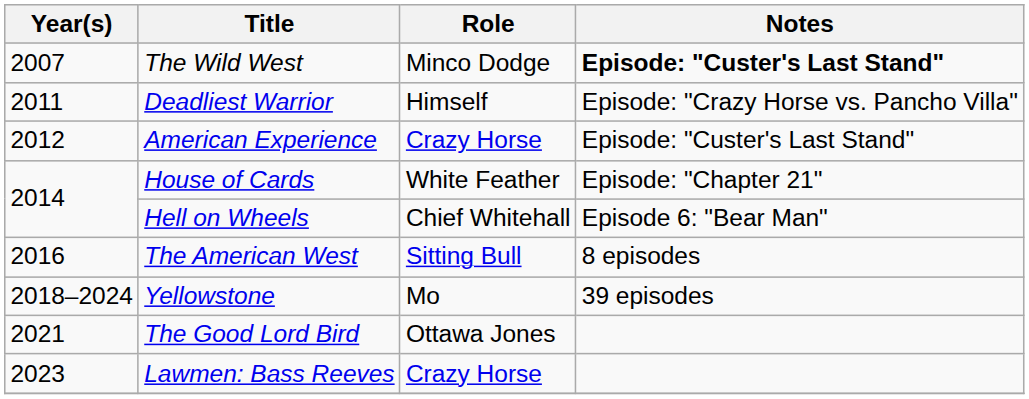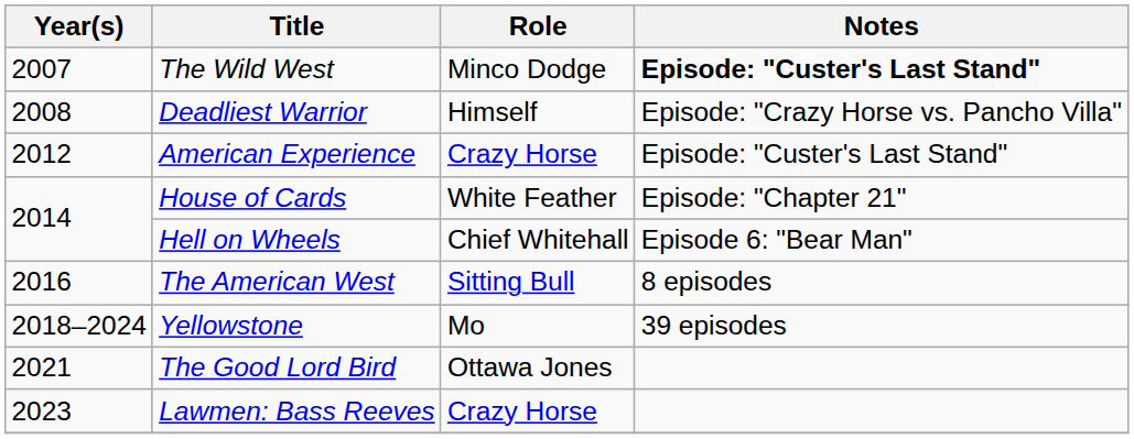Deadliest Warrior | Year(s): 2011 -> 2008
